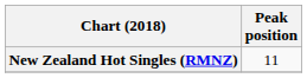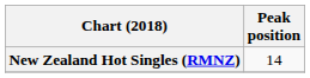New Zealand Hot Singles (RMNZ) | Peak position: 11 -> 14
